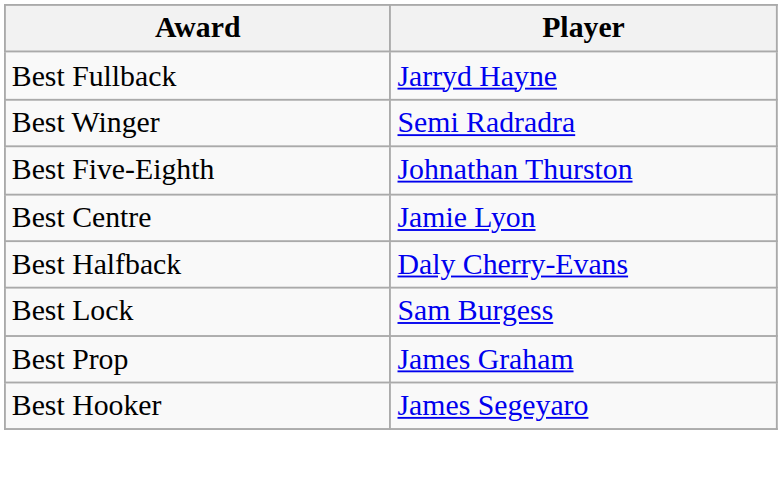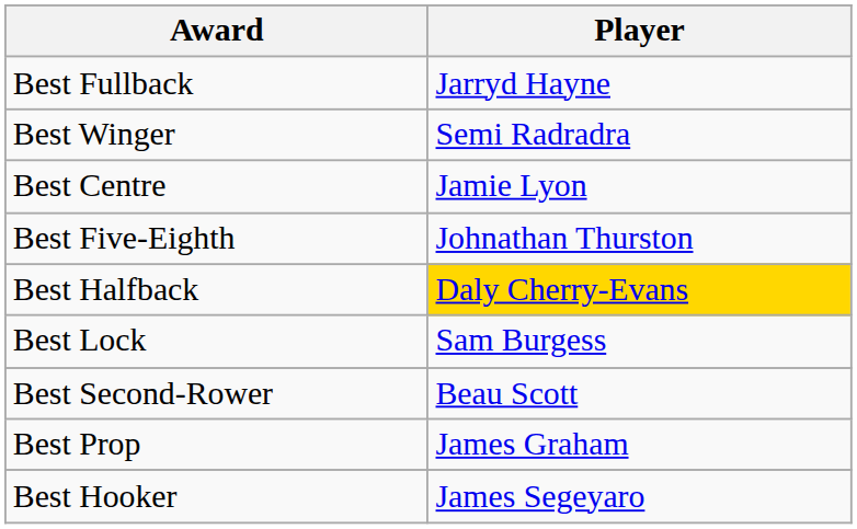rows swapped: Best Centre <-> Best Five-Eighth
Best Halfback | Player: no background -> gold background
+ row: Best Second-Rower | Beau Scott
